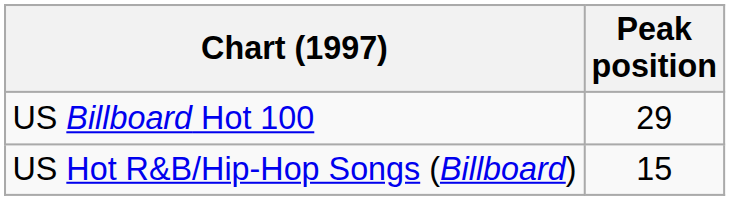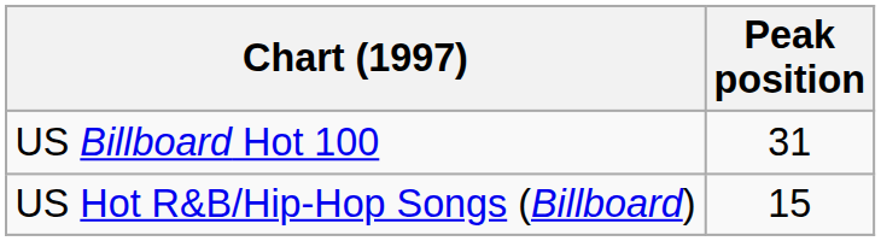US Billboard Hot 100 | Peak position: 29 -> 31
